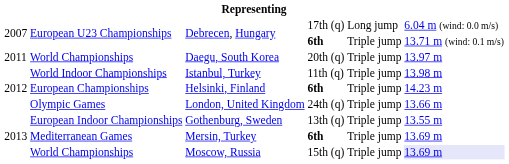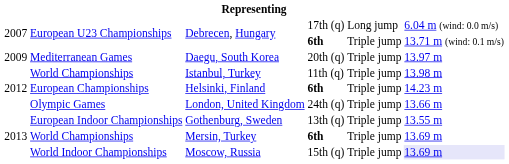Daegu, South Korea | column 1: 2011 -> 2009
Daegu, South Korea | column 2: World Championships -> Mediterranean Games
Istanbul, Turkey | column 2: World Indoor Championships -> World Championships
Mersin, Turkey | column 2: Mediterranean Games -> World Championships
Moscow, Russia | column 2: World Championships -> World Indoor Championships
